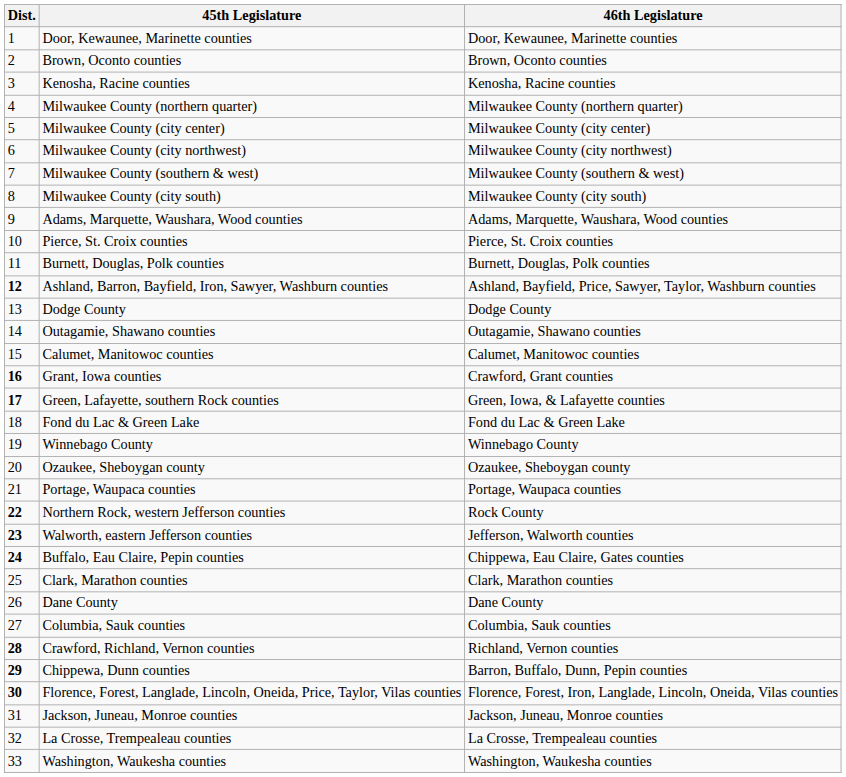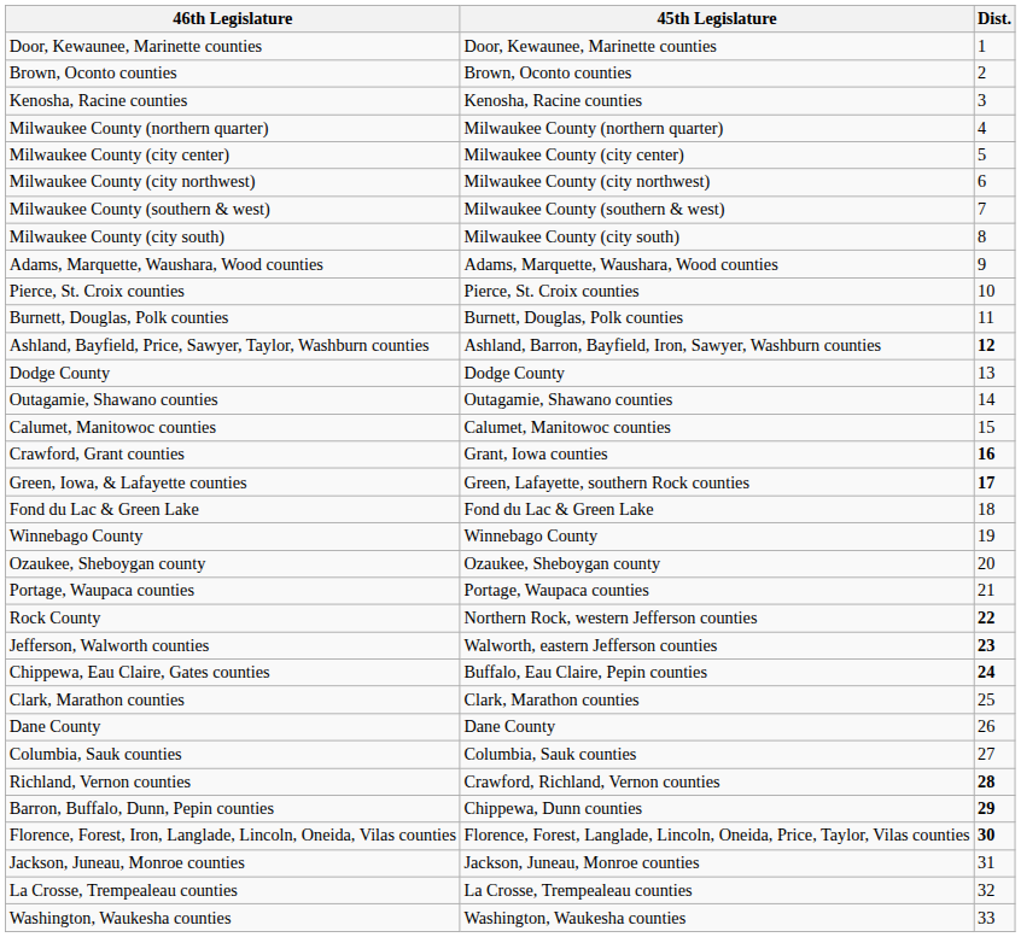columns swapped: Dist. <-> 46th Legislature
